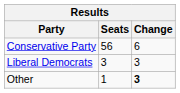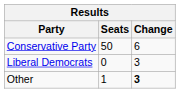Conservative Party | Seats: 56 -> 50
Liberal Democrats | Seats: 3 -> 0
